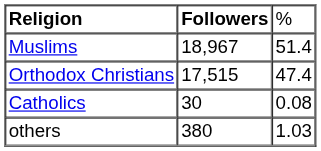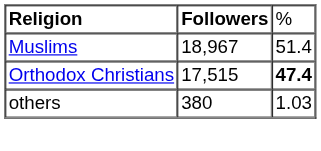Orthodox Christians | column 3: normal -> bold
- row: Catholics | 30 | 0.08
